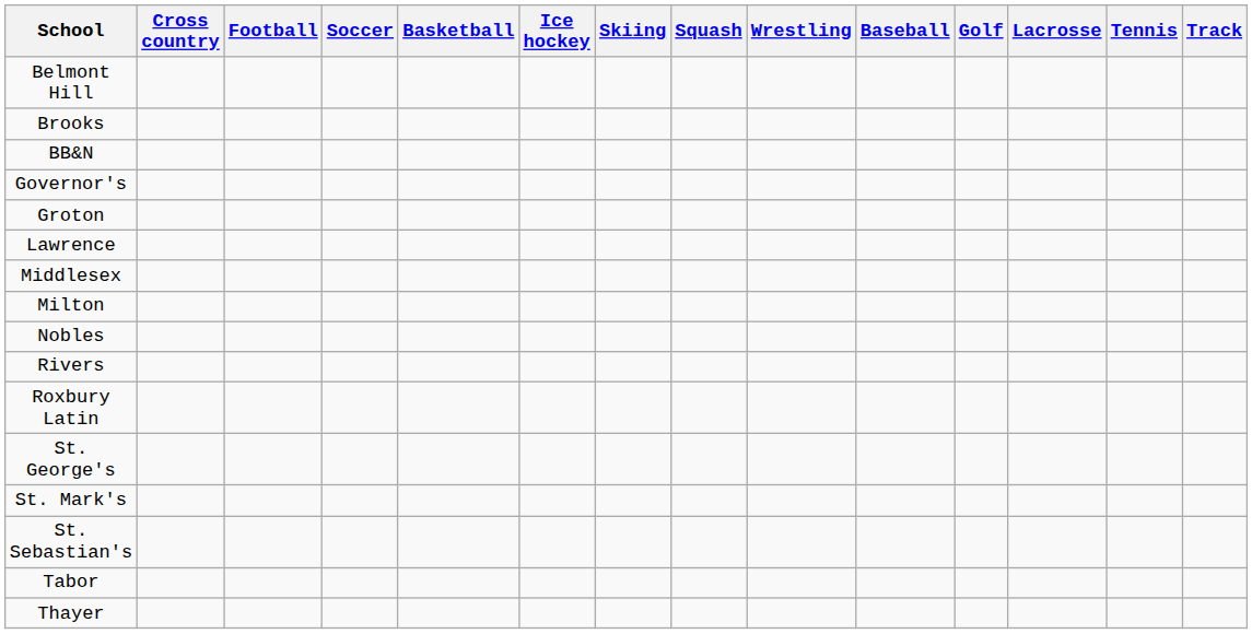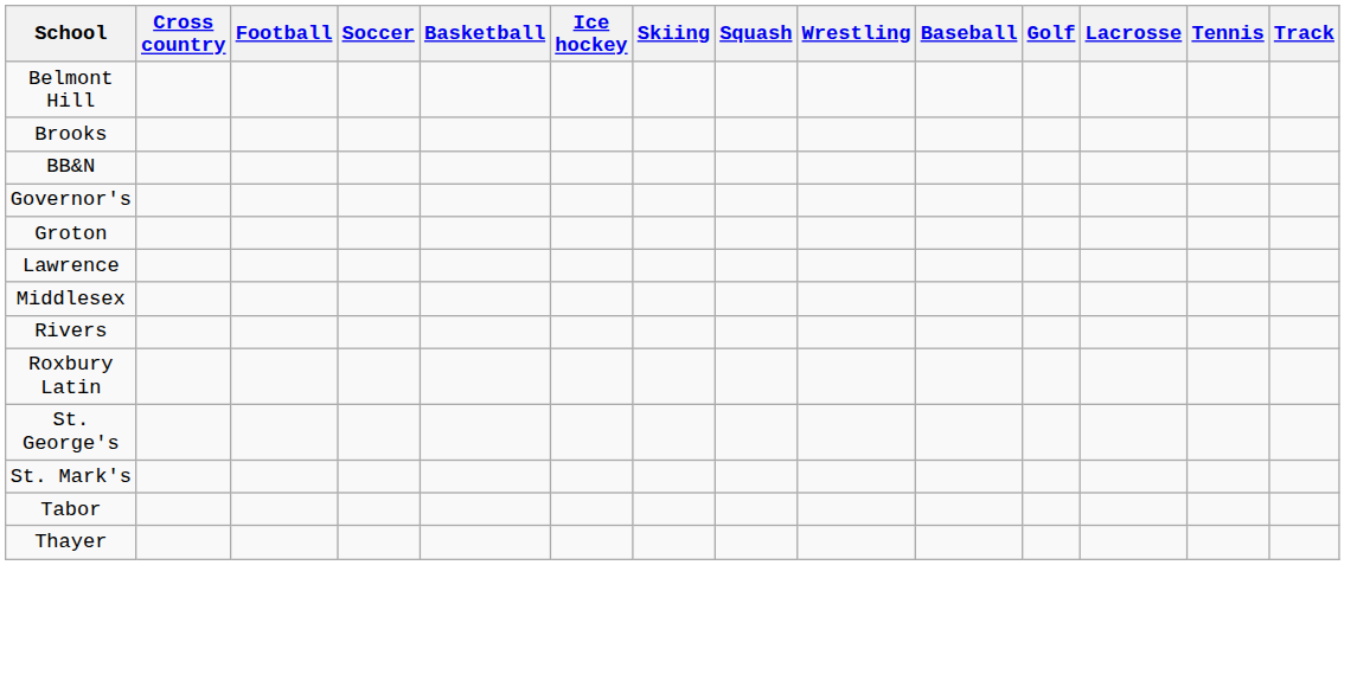- row: Milton
- row: Nobles
- row: St. Sebastian's
